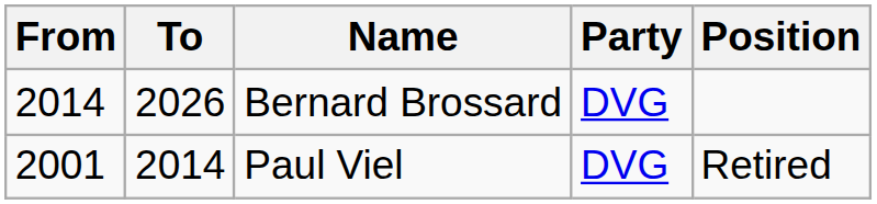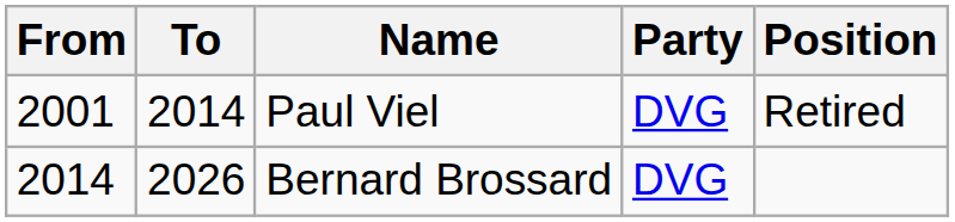rows swapped: Paul Viel <-> Bernard Brossard
